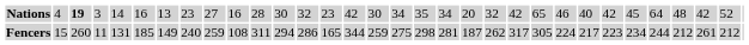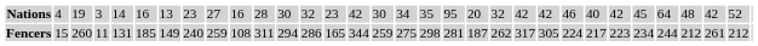Nations | column 3: bold -> normal
Nations | column 19: 34 -> 95
Nations | column 23: 65 -> 42
